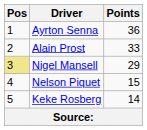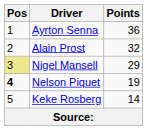Alain Prost | Points: 33 -> 32
Nelson Piquet | Pos: normal -> bold
Nelson Piquet | Points: 15 -> 19
